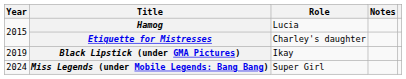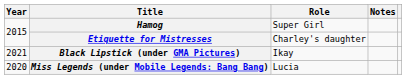Hamog | Role: Lucia -> Super Girl
Black Lipstick (under GMA Pictures) | Year: 2019 -> 2021
Miss Legends (under Mobile Legends: Bang Bang) | Year: 2024 -> 2020
Miss Legends (under Mobile Legends: Bang Bang) | Role: Super Girl -> Lucia
